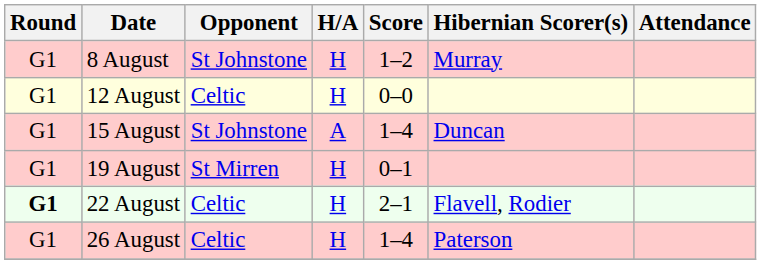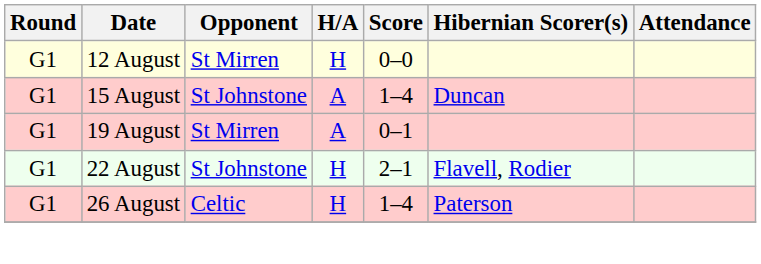- row: G1 | 8 August | St Johnstone | H | 1–2 | Murray
12 August | Opponent: Celtic -> St Mirren
19 August | H/A: H -> A
22 August | Round: bold -> normal
22 August | Opponent: Celtic -> St Johnstone
